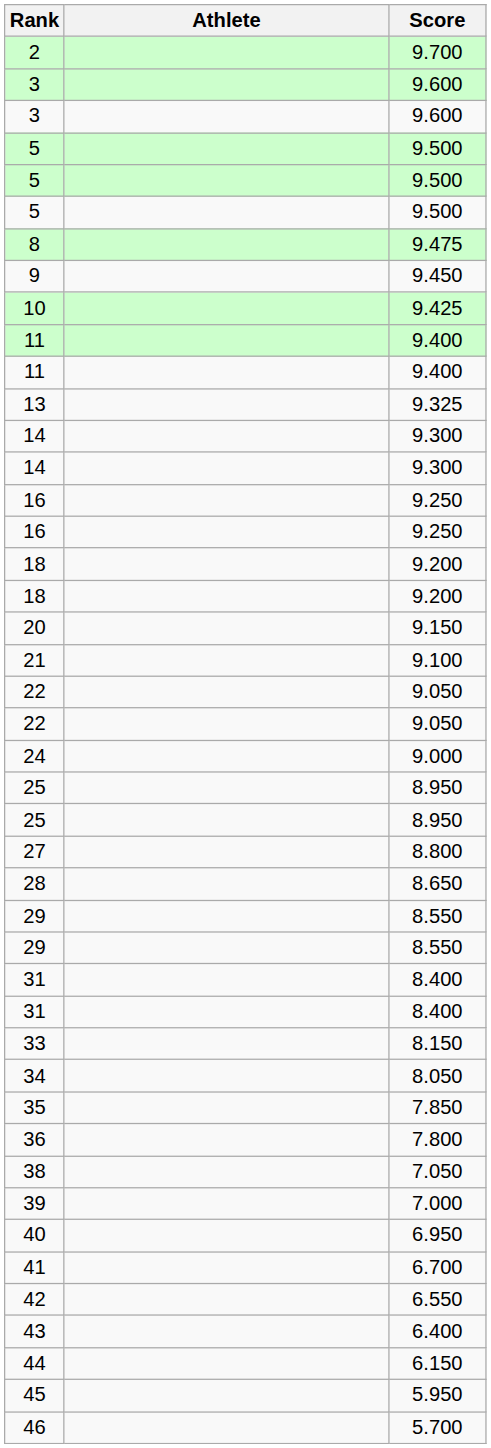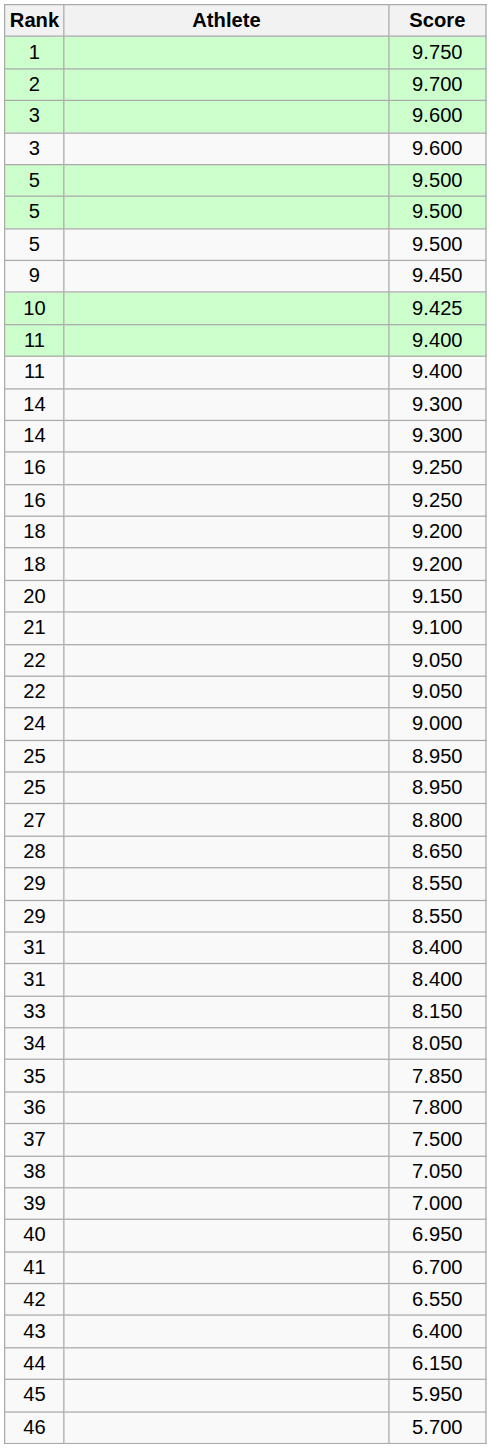+ row: 1 | 9.750
- row: 8 | 9.475
- row: 13 | 9.325
+ row: 37 | 7.500
